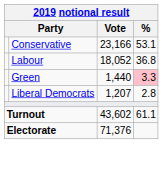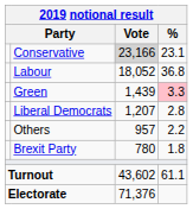Conservative | Vote: no background -> lightgrey background
Conservative | %: 53.1 -> 23.1
Green | Vote: 1,440 -> 1,439
+ row: Others | 957 | 2.2
+ row: Brexit Party | 780 | 1.8
